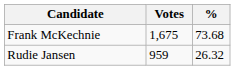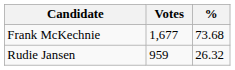Frank McKechnie | Votes: 1,675 -> 1,677
